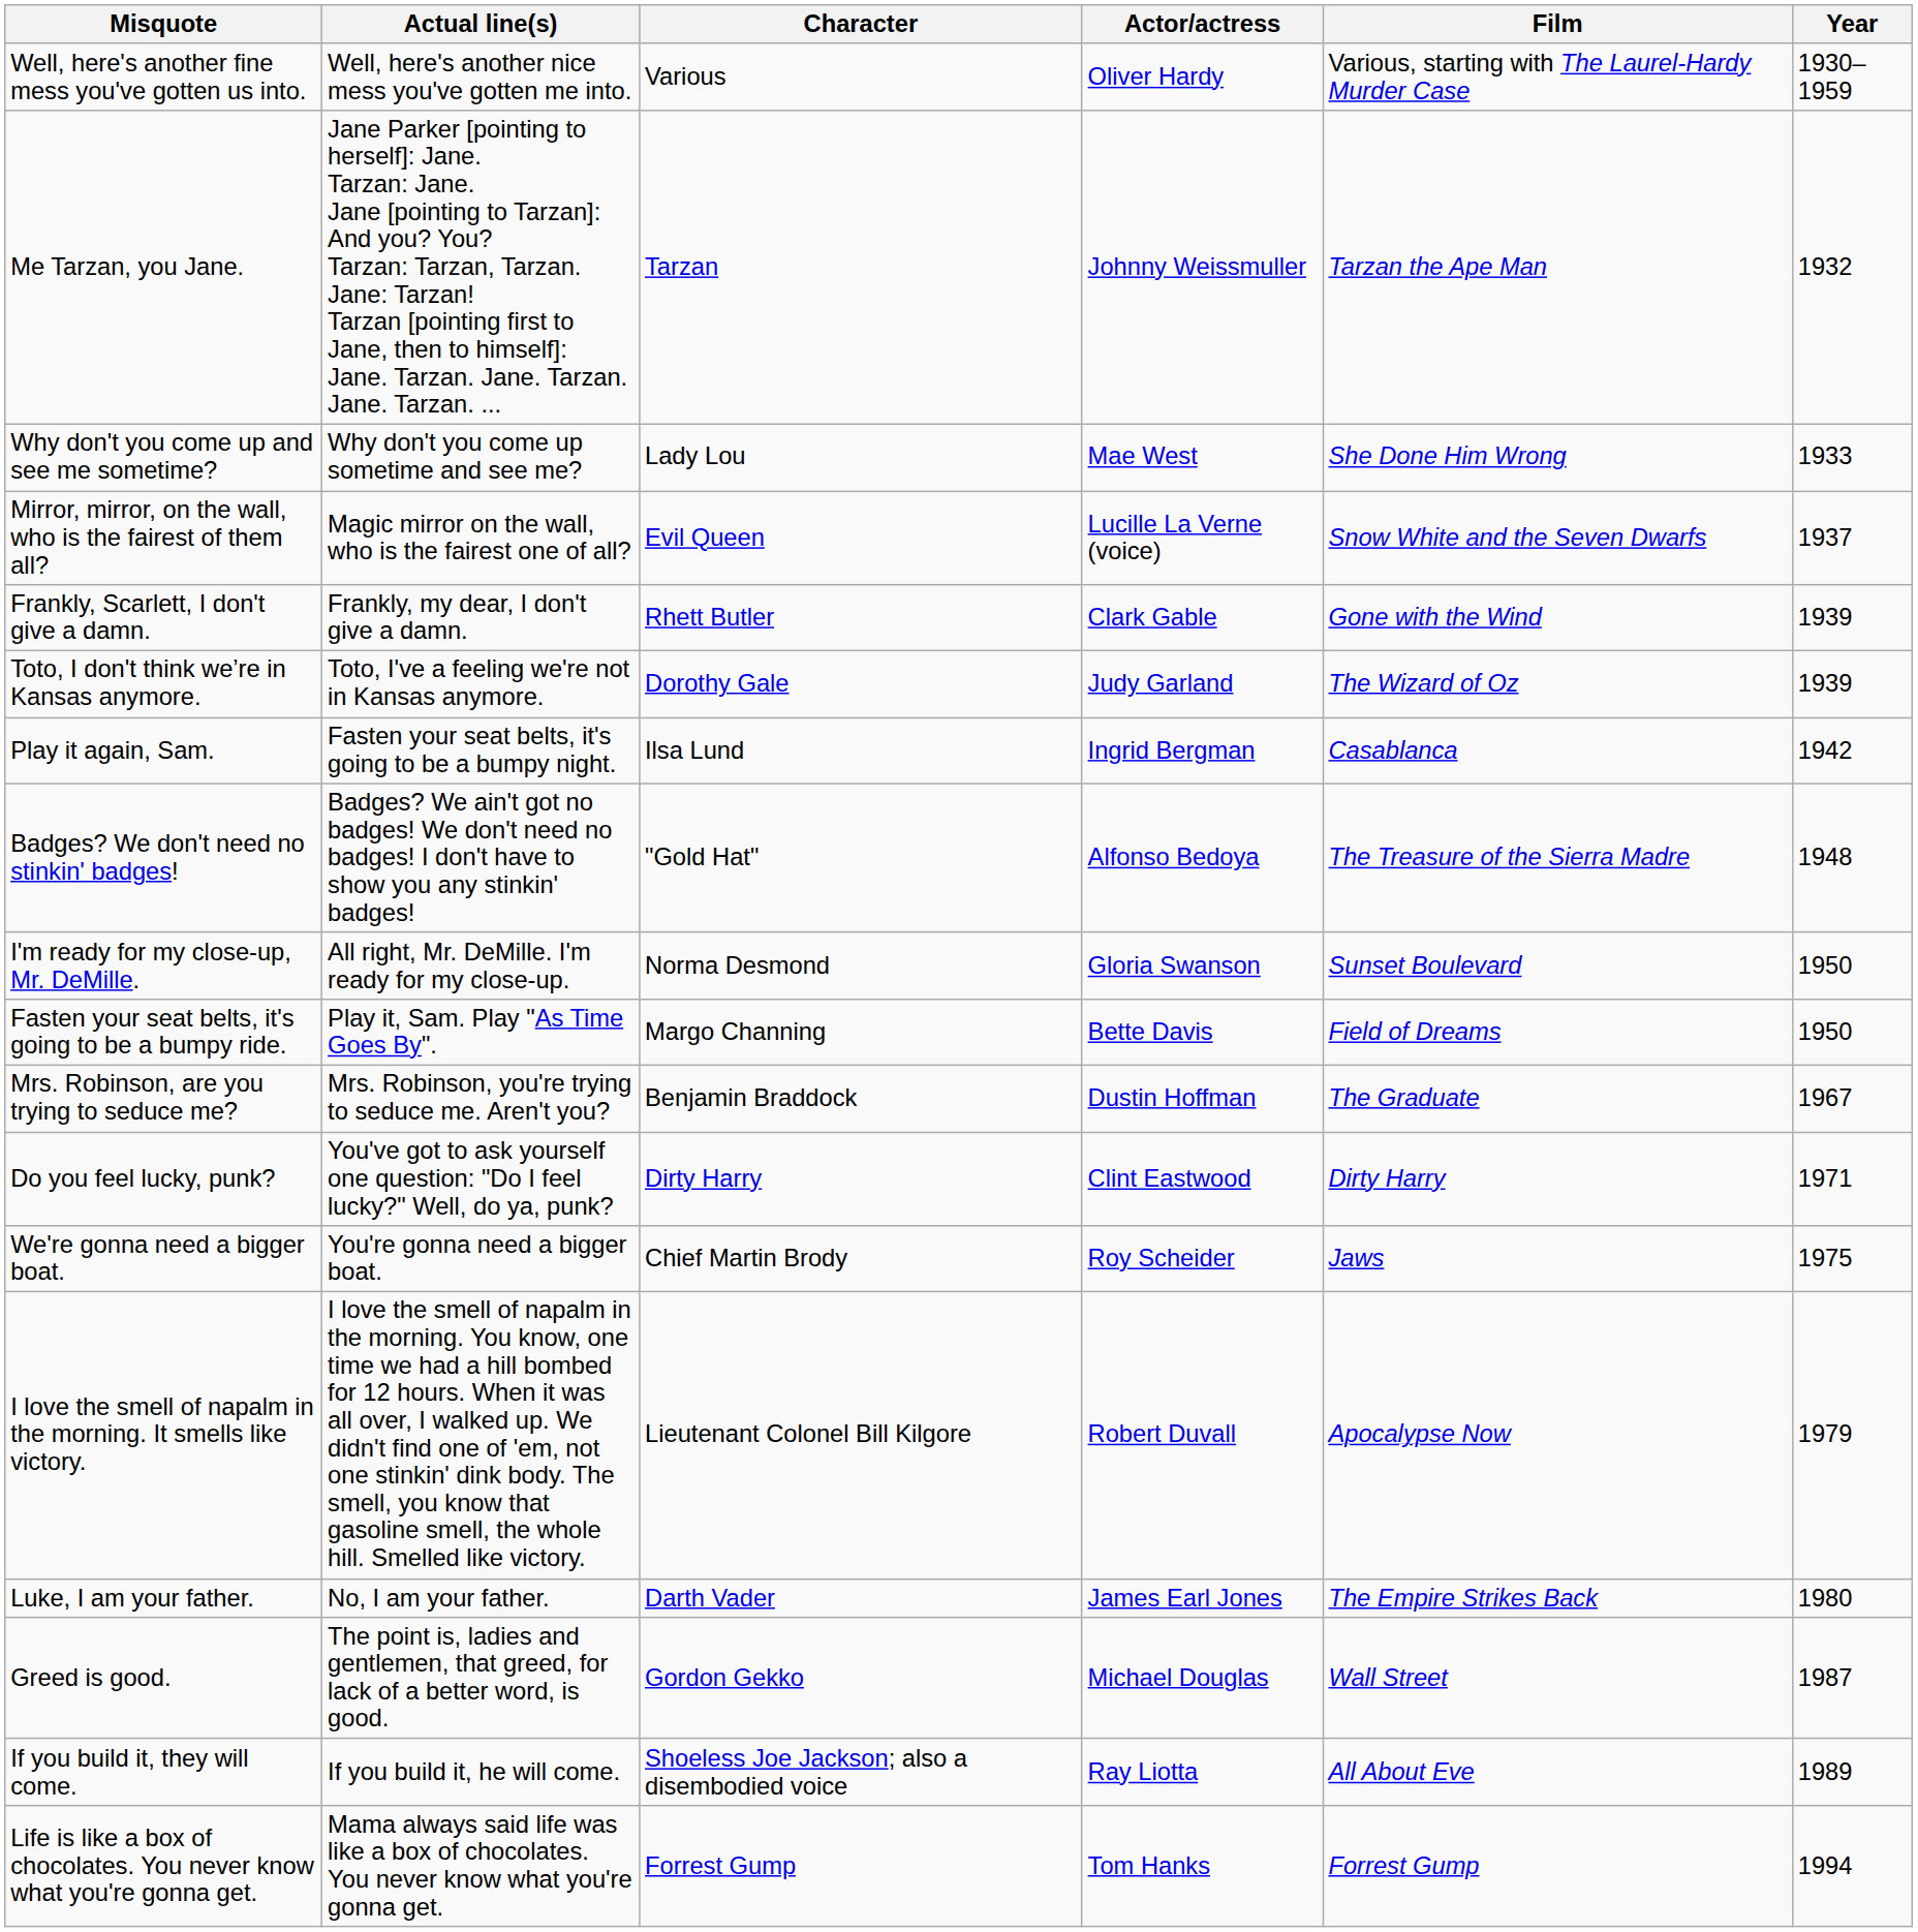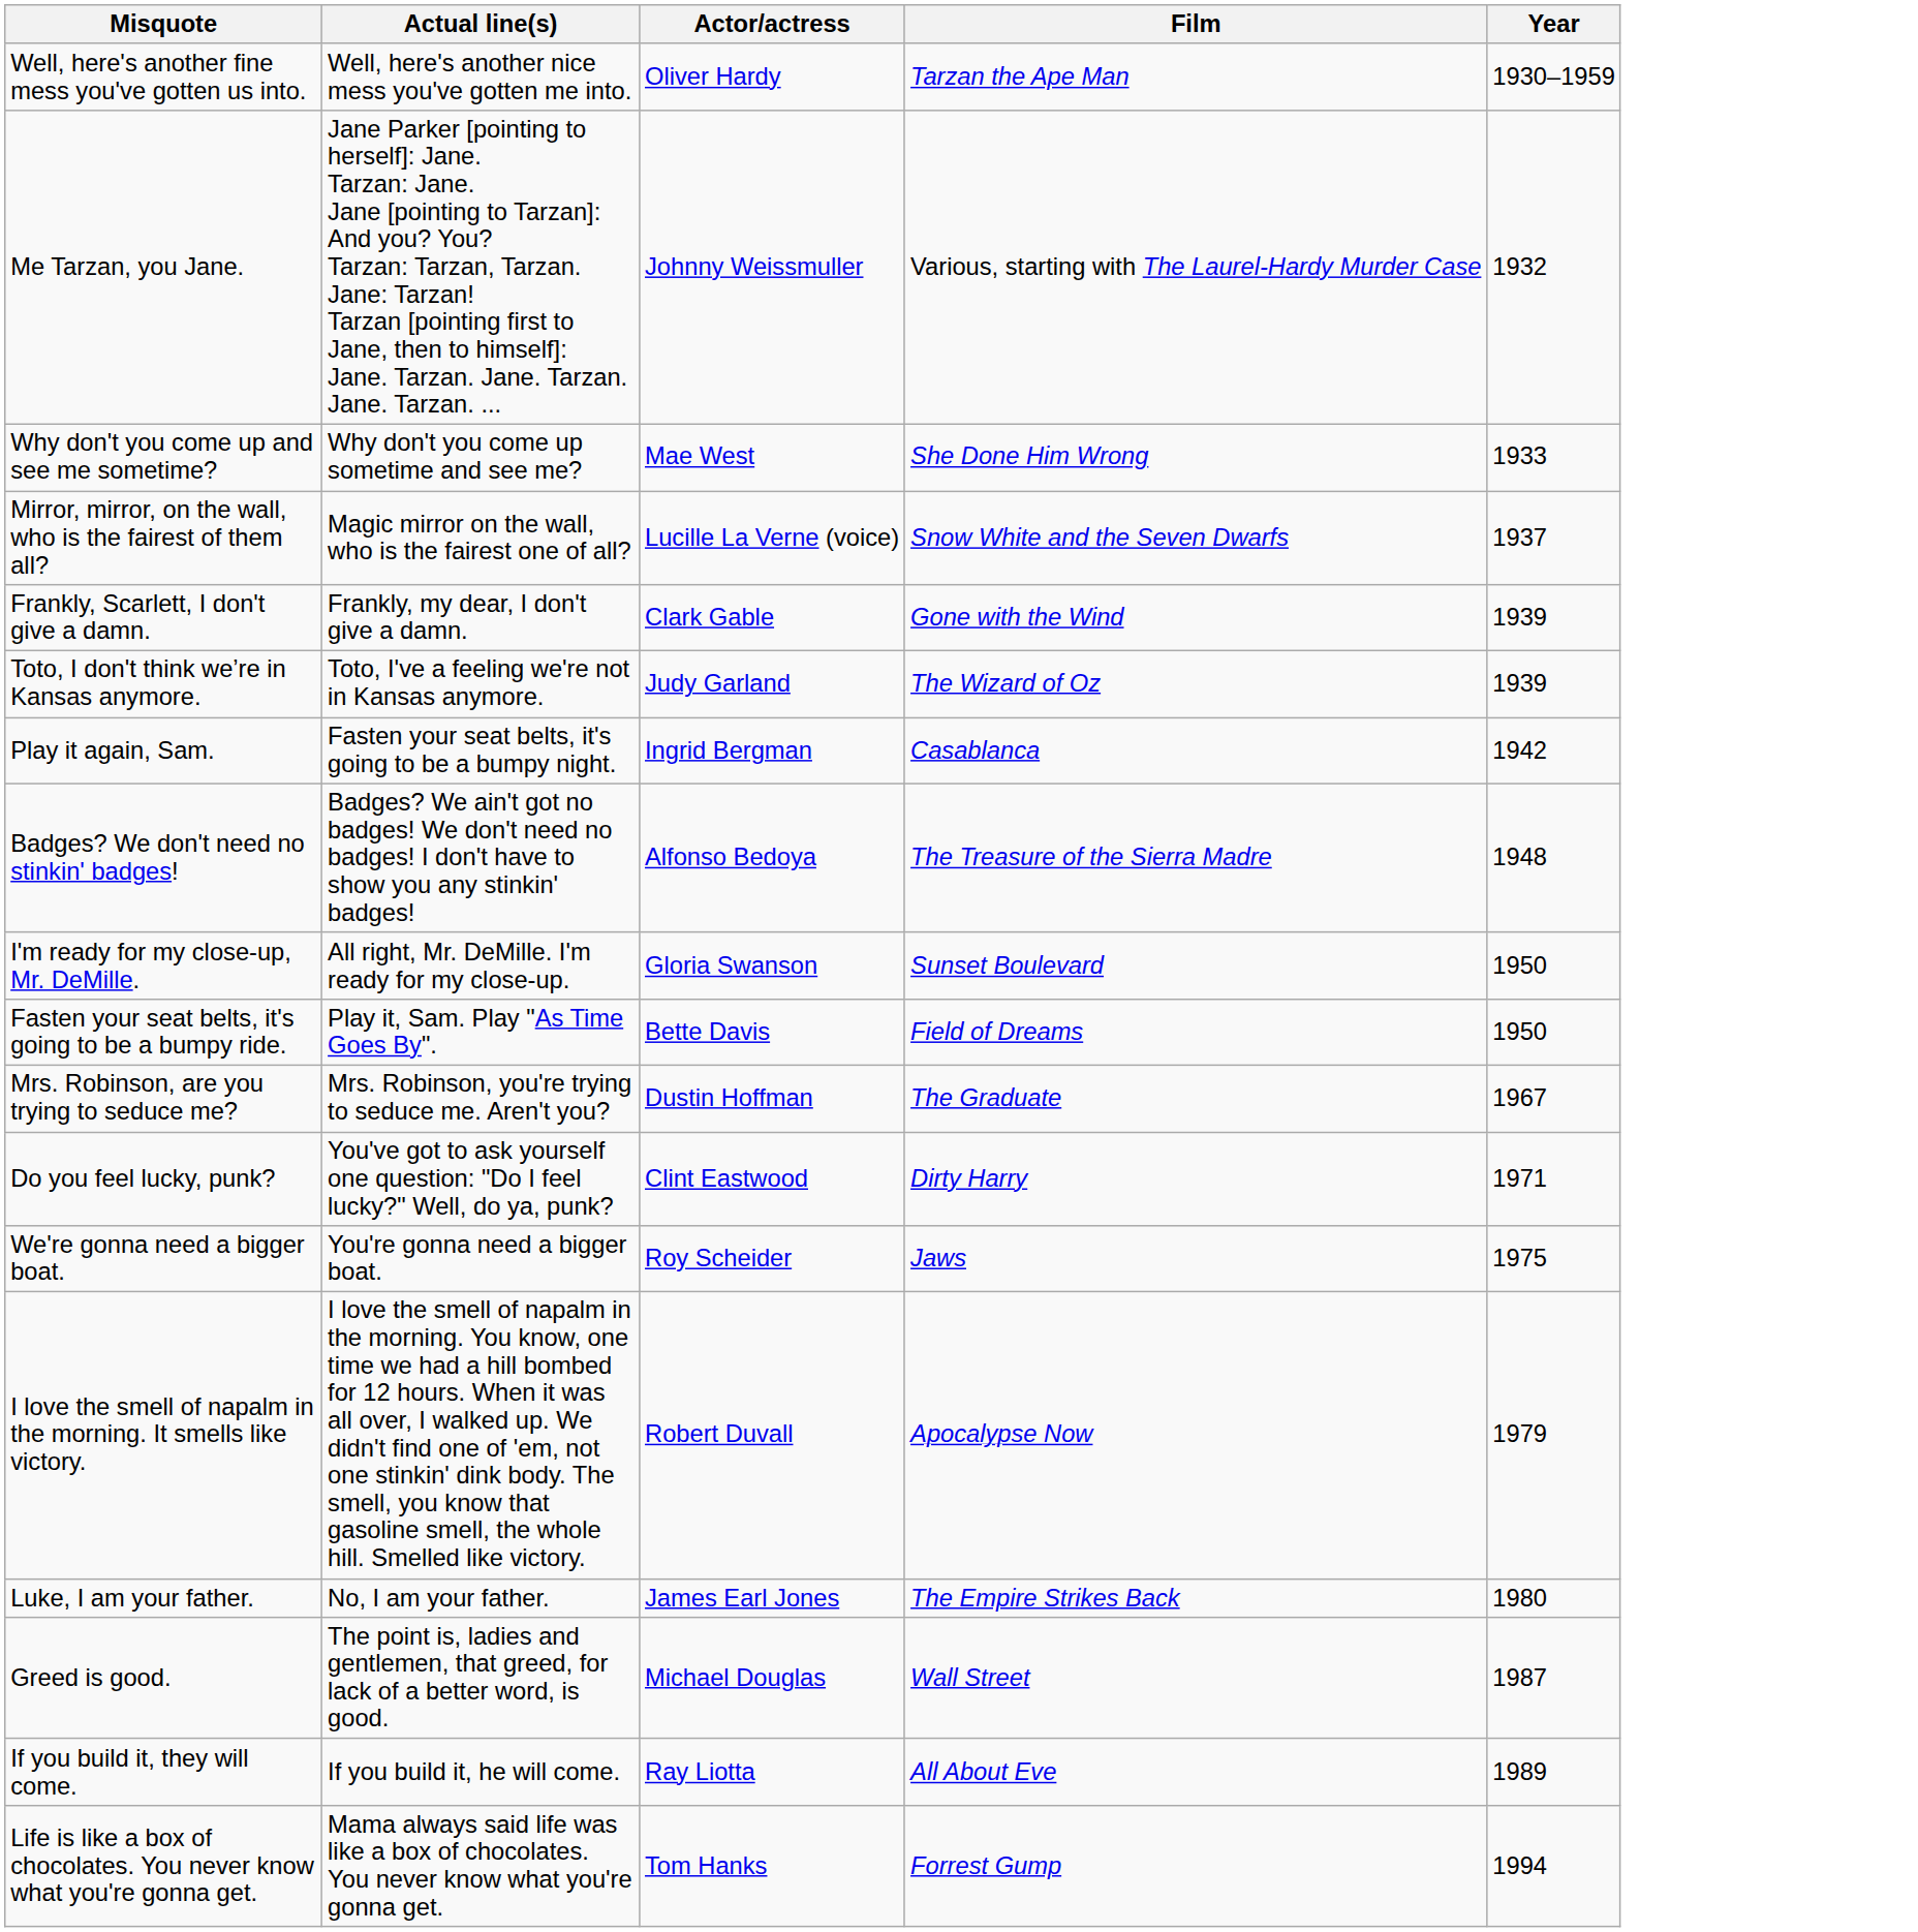- column: Character | Various | Tarzan | Lady Lou | Evil Queen | Rhett Butler | Dorothy Gale | Ilsa Lund | "Gold Hat" | Norma Desmond | Margo Channing | Benjamin Braddock | Dirty Harry | Chief Martin Brody | Lieutenant Colonel Bill Kilgore | Darth Vader | Gordon Gekko | Shoeless Joe Jackson; also a disembodied voice | Forrest Gump
Well, here's another fine mess you've gotten us into. | Film: Various, starting with The Laurel-Hardy Murder Case -> Tarzan the Ape Man
Me Tarzan, you Jane. | Film: Tarzan the Ape Man -> Various, starting with The Laurel-Hardy Murder Case
